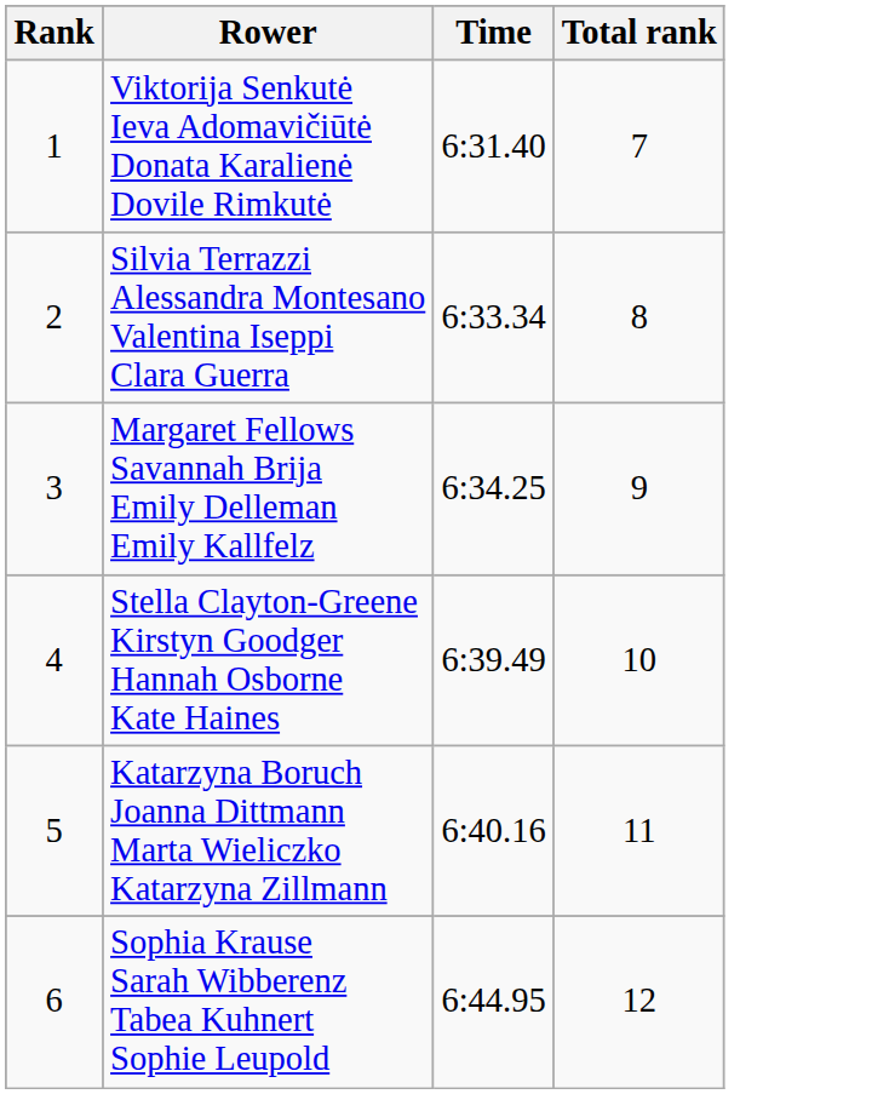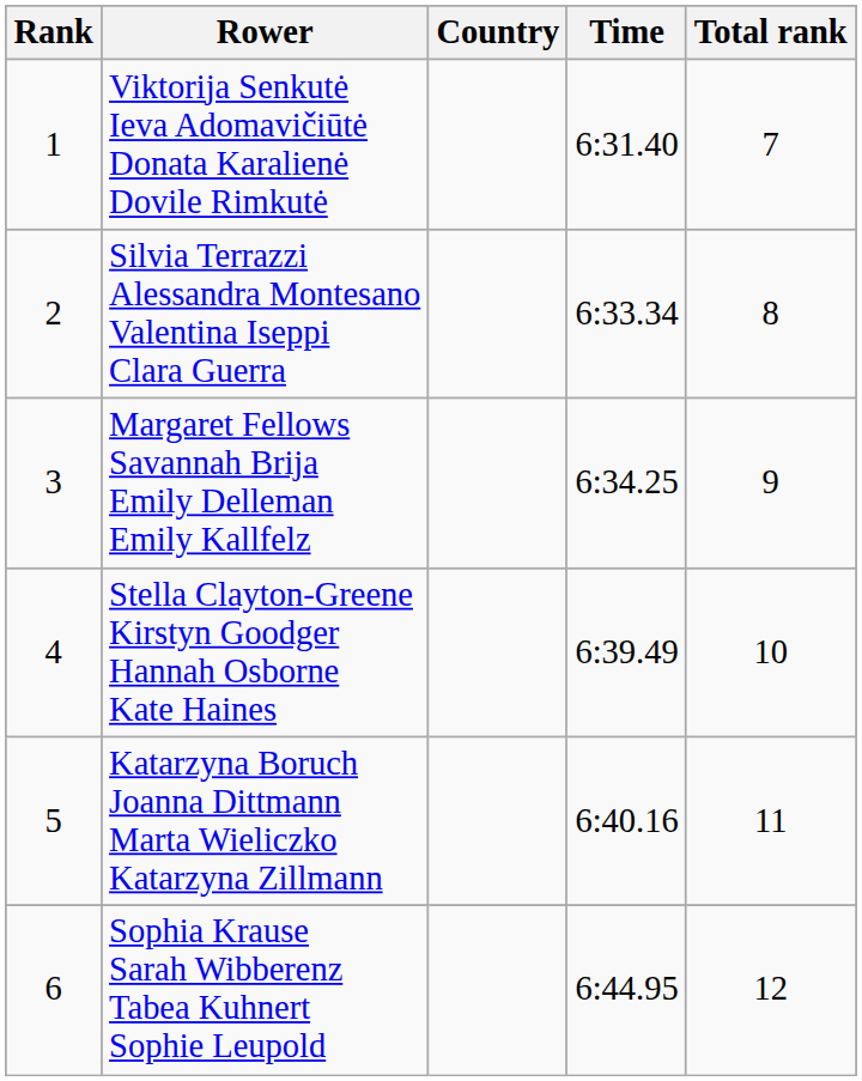+ column: Country
